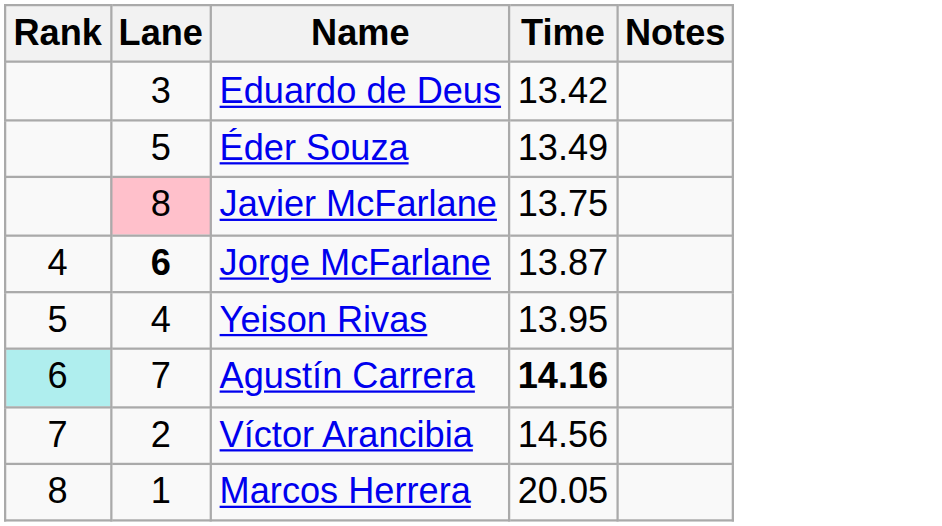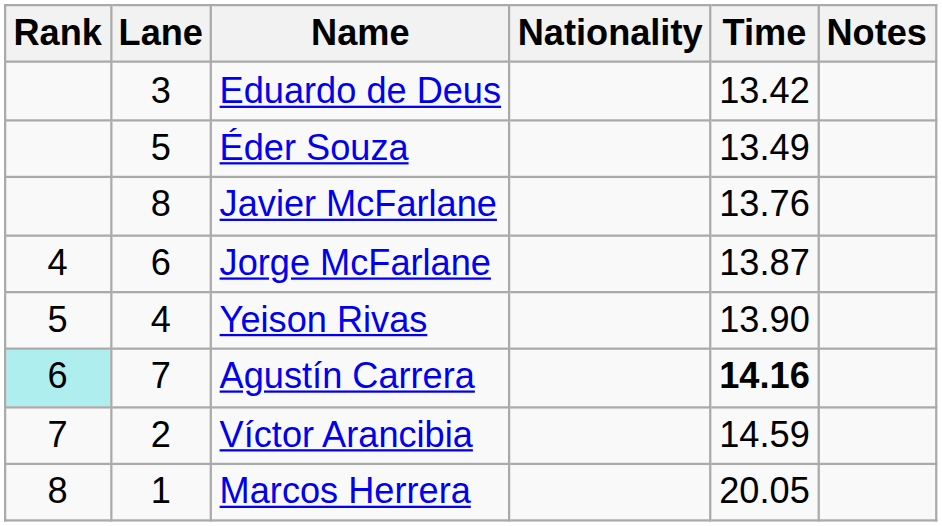+ column: Nationality
Javier McFarlane | Lane: pink background -> no background
Javier McFarlane | Time: 13.75 -> 13.76
Jorge McFarlane | Lane: bold -> normal
Yeison Rivas | Time: 13.95 -> 13.90
Víctor Arancibia | Time: 14.56 -> 14.59
